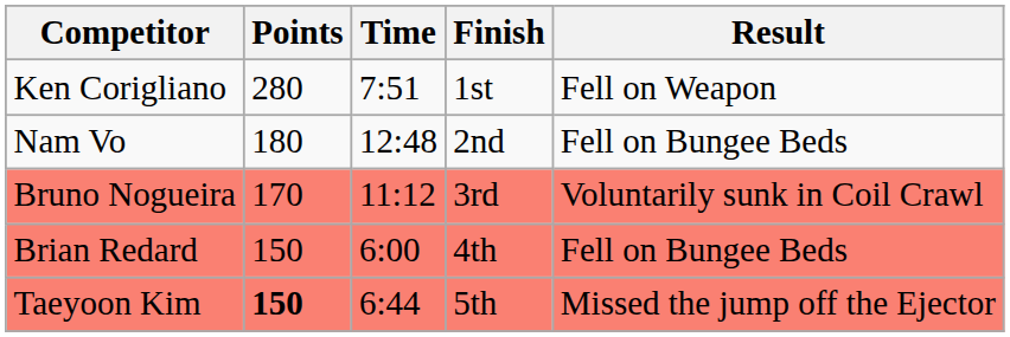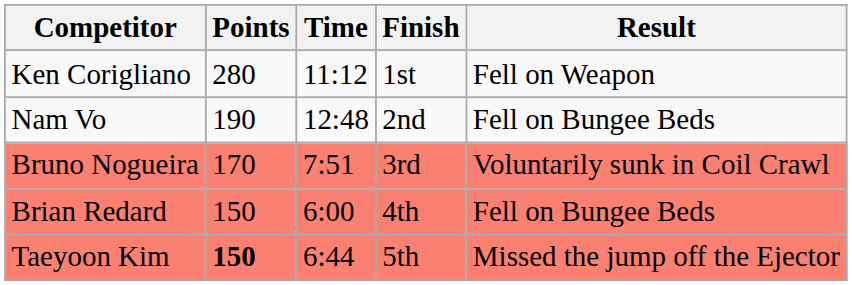Ken Corigliano | Time: 7:51 -> 11:12
Nam Vo | Points: 180 -> 190
Bruno Nogueira | Time: 11:12 -> 7:51
